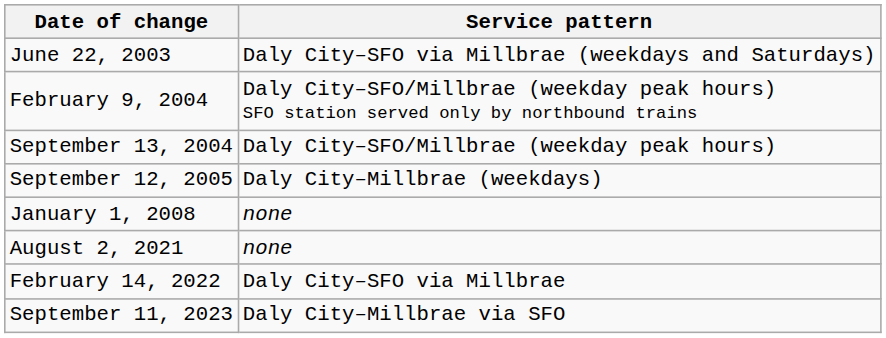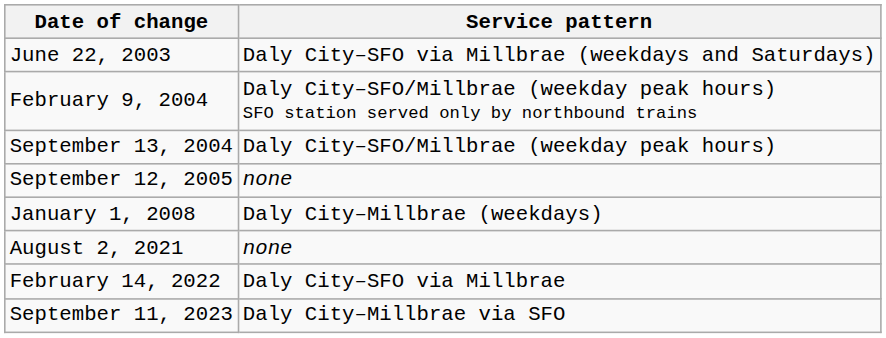September 12, 2005 | Service pattern: Daly City–Millbrae (weekdays) -> none
January 1, 2008 | Service pattern: none -> Daly City–Millbrae (weekdays)
